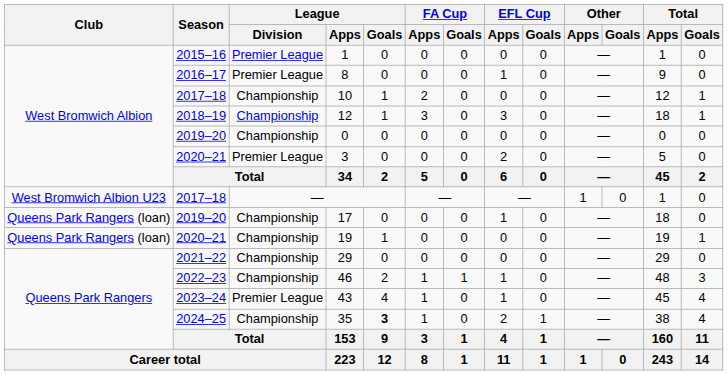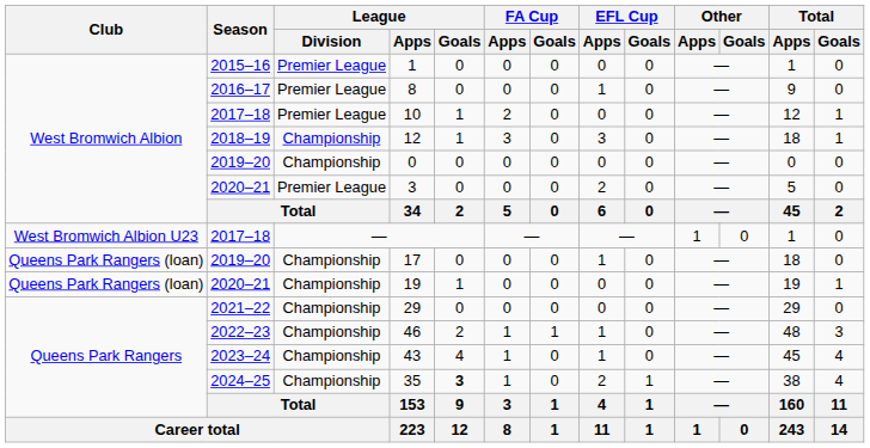10 | League / Division: Championship -> Premier League
43 | League / Division: Premier League -> Championship
